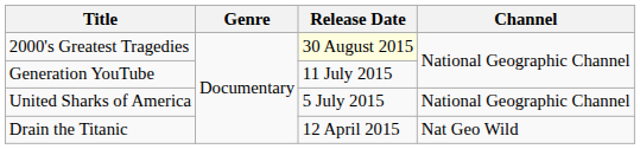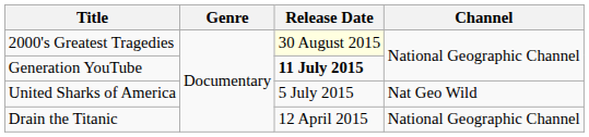Generation YouTube | Release Date: normal -> bold
United Sharks of America | Channel: National Geographic Channel -> Nat Geo Wild
Drain the Titanic | Channel: Nat Geo Wild -> National Geographic Channel
